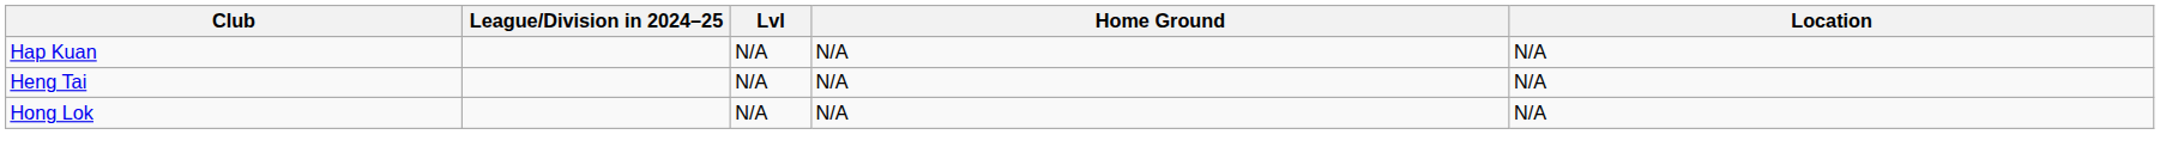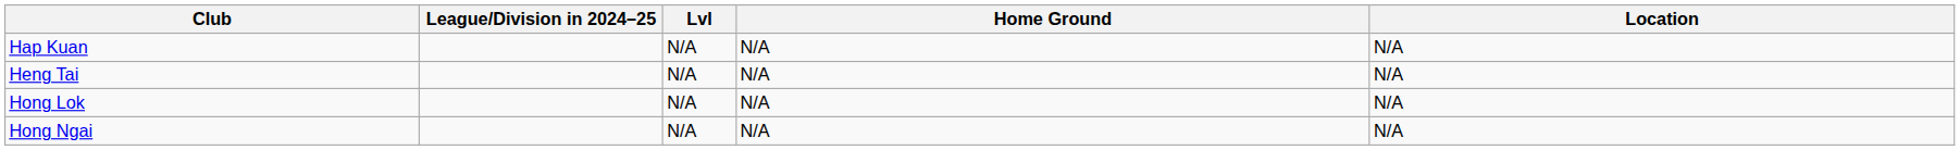+ row: Hong Ngai | N/A | N/A | N/A
